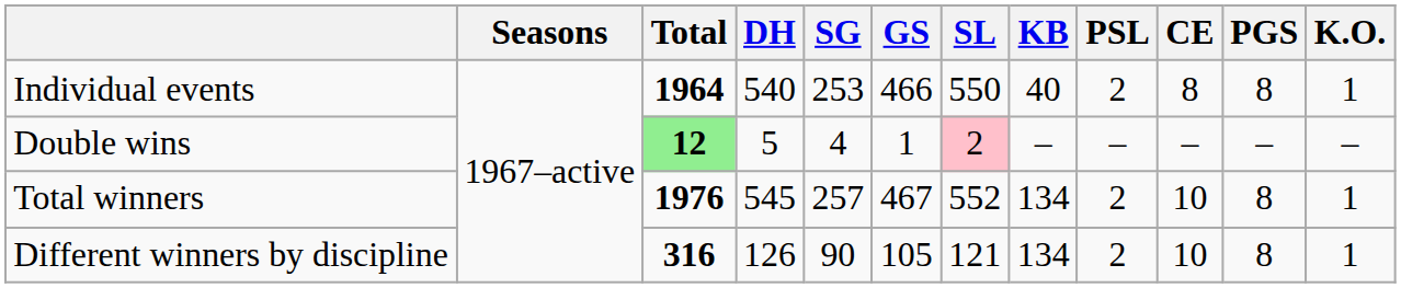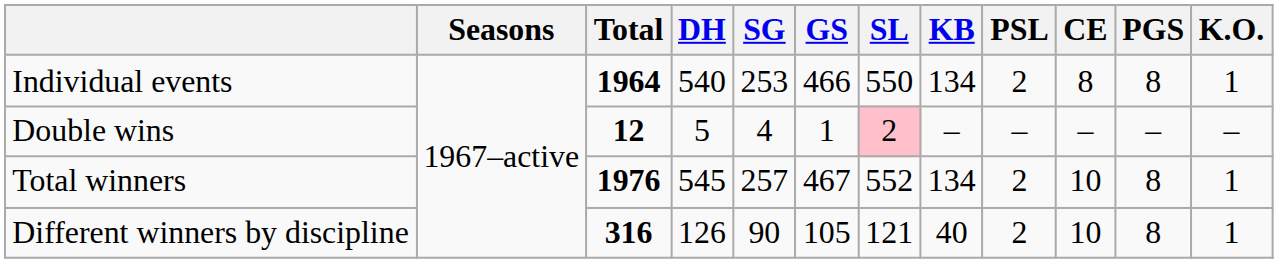Individual events | KB: 40 -> 134
Double wins | Total: lightgreen background -> no background
Different winners by discipline | KB: 134 -> 40
